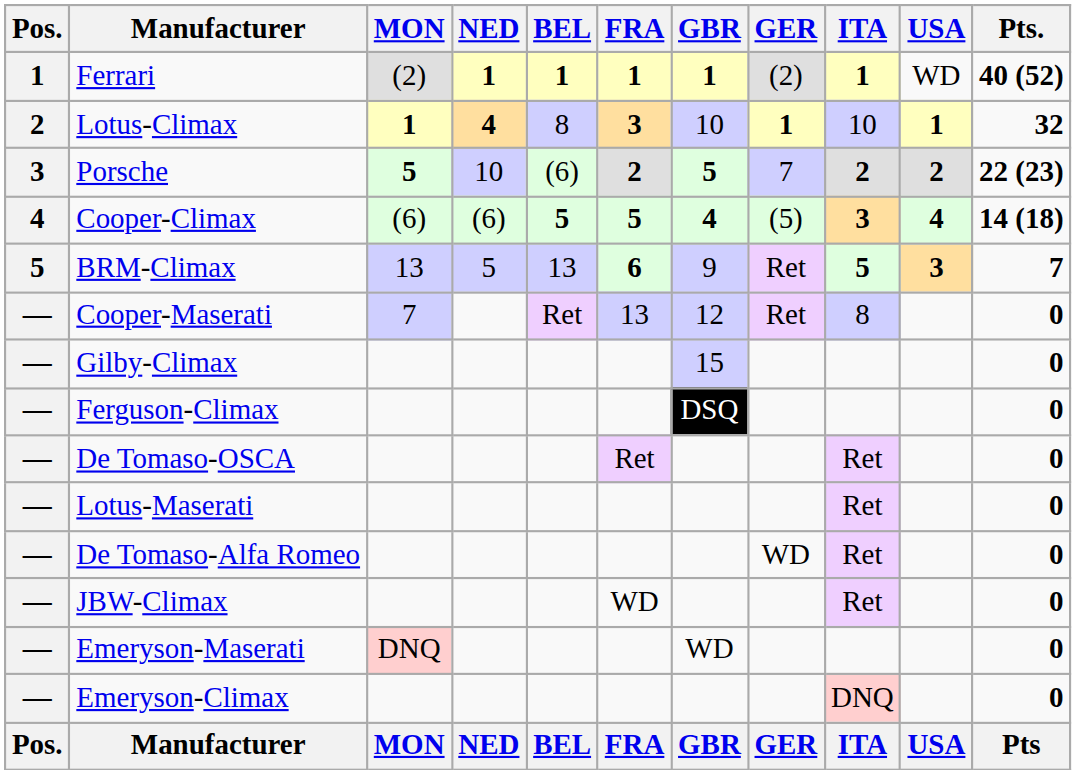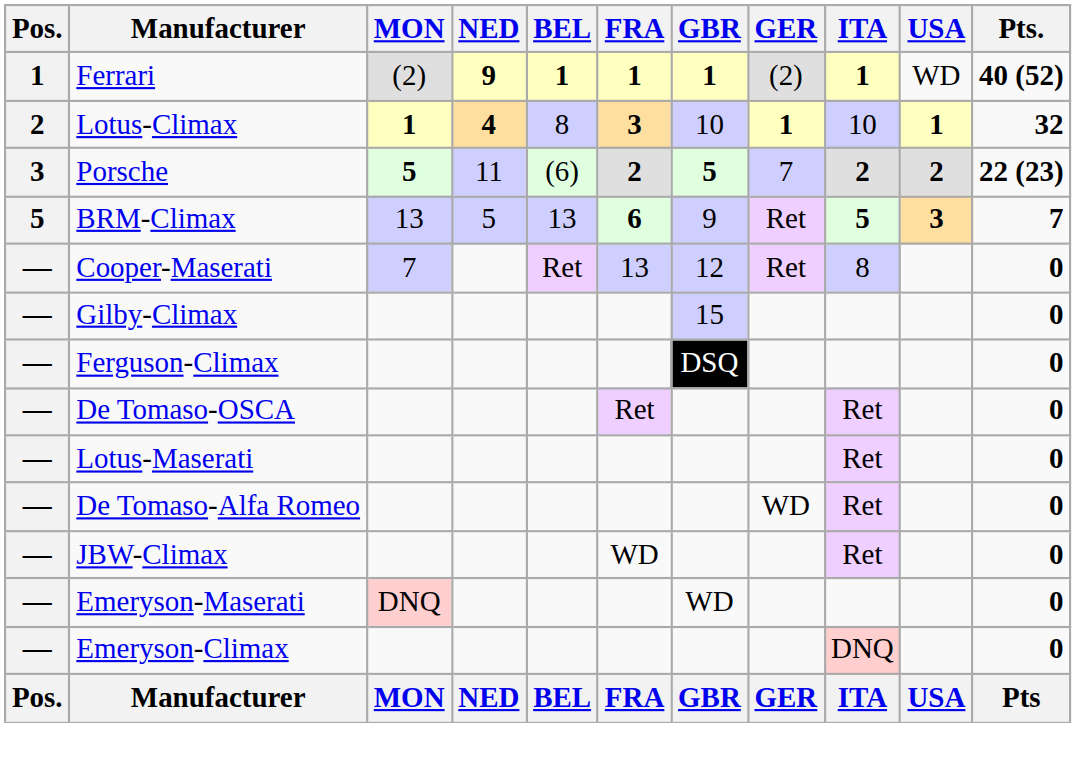Ferrari | NED: 1 -> 9
Porsche | NED: 10 -> 11
- row: 4 | Cooper-Climax | (6) | (6) | 5 | 5 | 4 | (5) | 3 | 4 | 14 (18)
